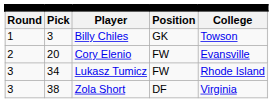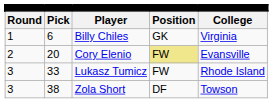Billy Chiles | column 2: 3 -> 6
Billy Chiles | column 5: Towson -> Virginia
Cory Elenio | column 4: no background -> khaki background
Lukasz Tumicz | column 2: 34 -> 33
Zola Short | column 5: Virginia -> Towson
